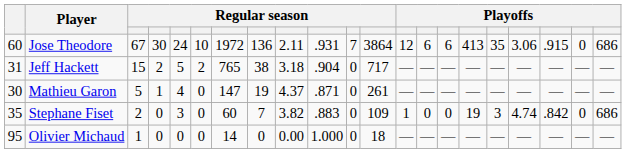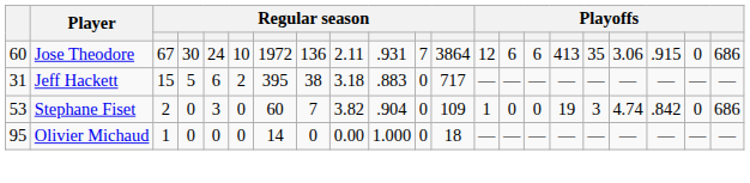Jeff Hackett | column 4: 2 -> 5
Jeff Hackett | column 5: 5 -> 6
Jeff Hackett | column 7: 765 -> 395
Jeff Hackett | column 10: .904 -> .883
- row: 30 | Mathieu Garon | 5 | 1 | 4 | 0 | 147 | 19 | 4.37 | .871 | 0 | 261 | — | — | — | — | — | — | — | — | —
Stephane Fiset | column 1: 35 -> 53
Stephane Fiset | column 10: .883 -> .904
